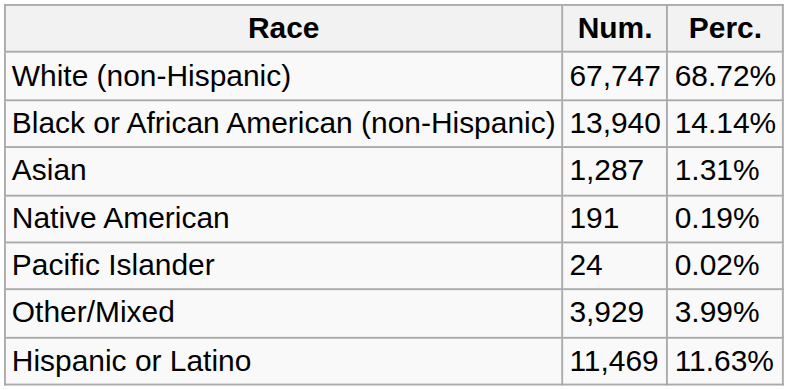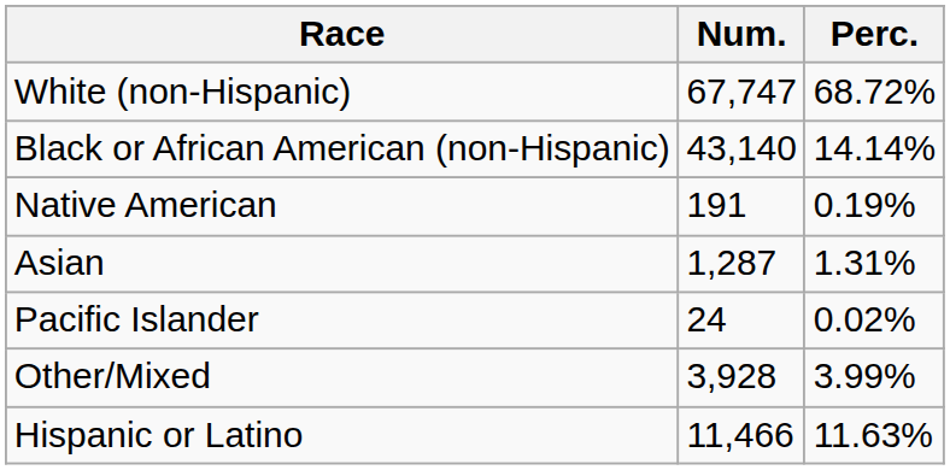Black or African American (non-Hispanic) | Num.: 13,940 -> 43,140
rows swapped: Native American <-> Asian
Other/Mixed | Num.: 3,929 -> 3,928
Hispanic or Latino | Num.: 11,469 -> 11,466
